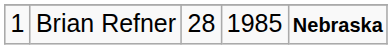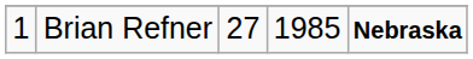Brian Refner | column 3: 28 -> 27
